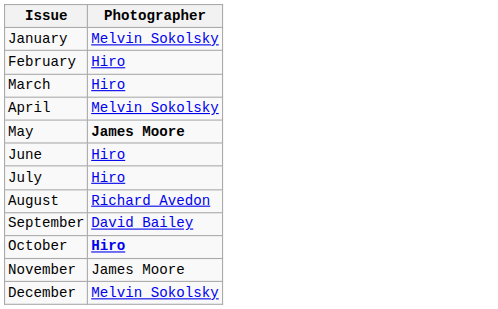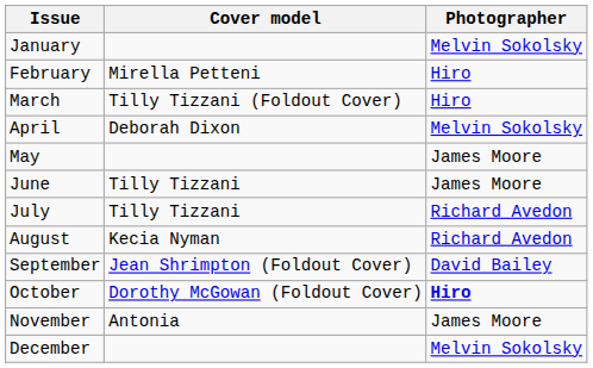+ column: Cover model | Mirella Petteni | Tilly Tizzani (Foldout Cover) | Deborah Dixon | Tilly Tizzani | Tilly Tizzani | Kecia Nyman | Jean Shrimpton (Foldout Cover) | Dorothy McGowan (Foldout Cover) | Antonia
May | Photographer: bold -> normal
June | Photographer: Hiro -> James Moore
July | Photographer: Hiro -> Richard Avedon
